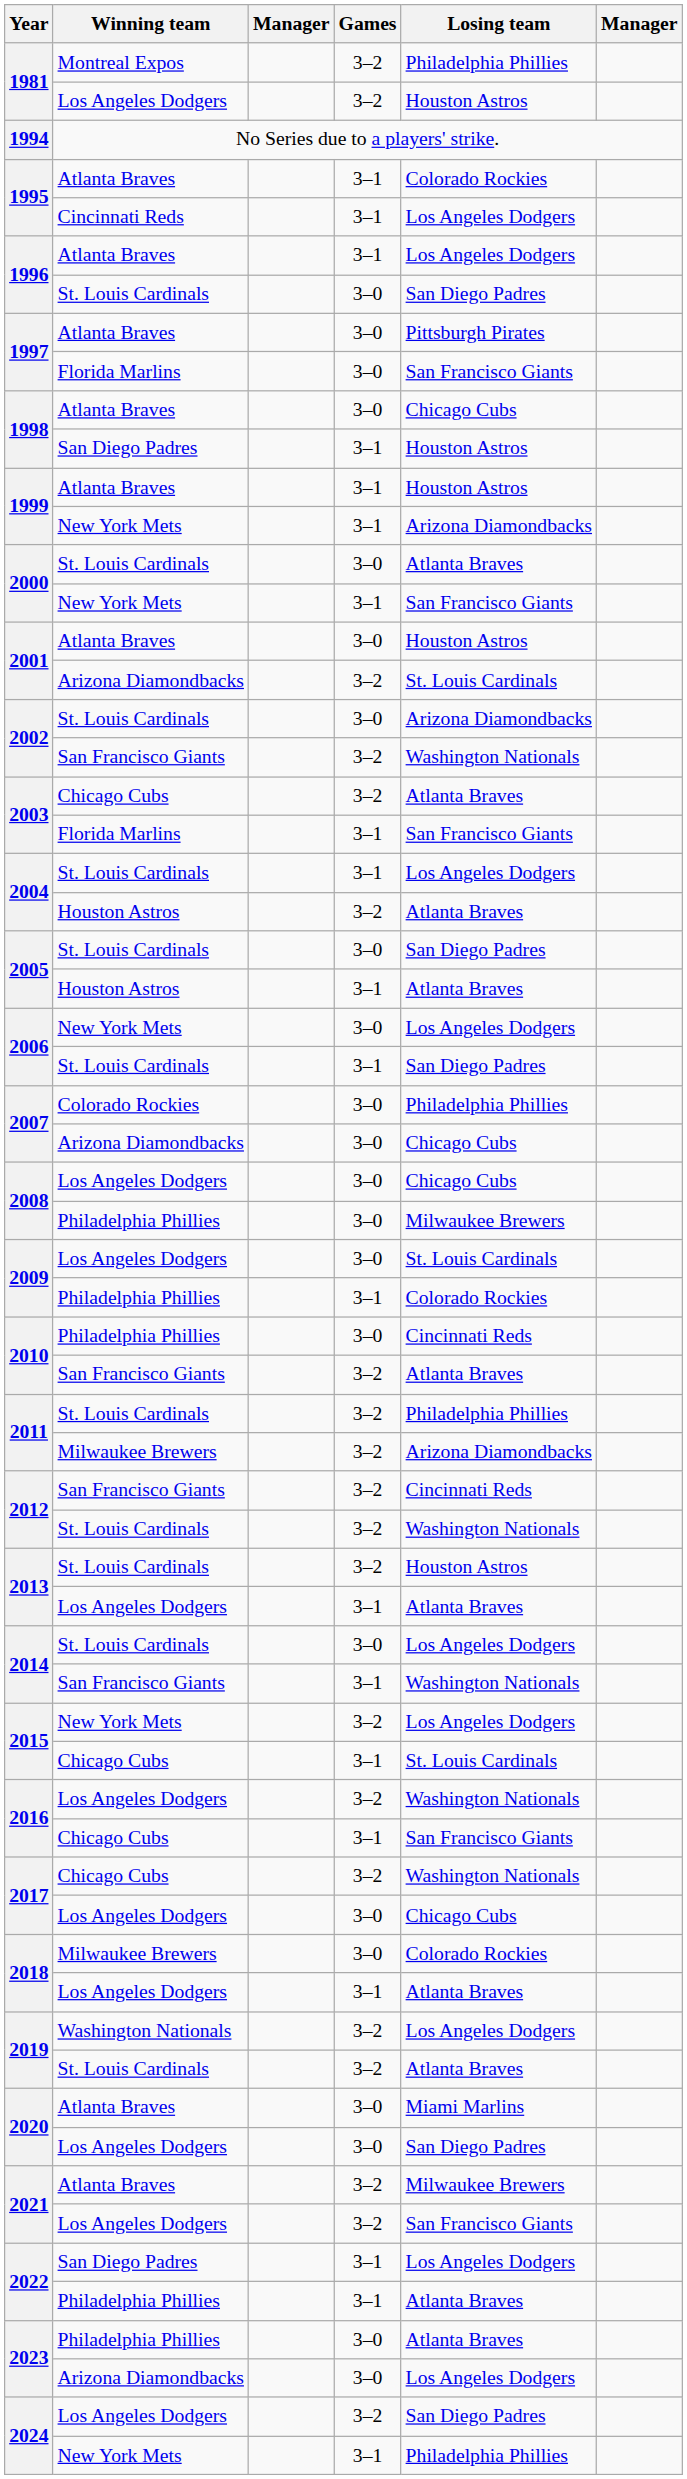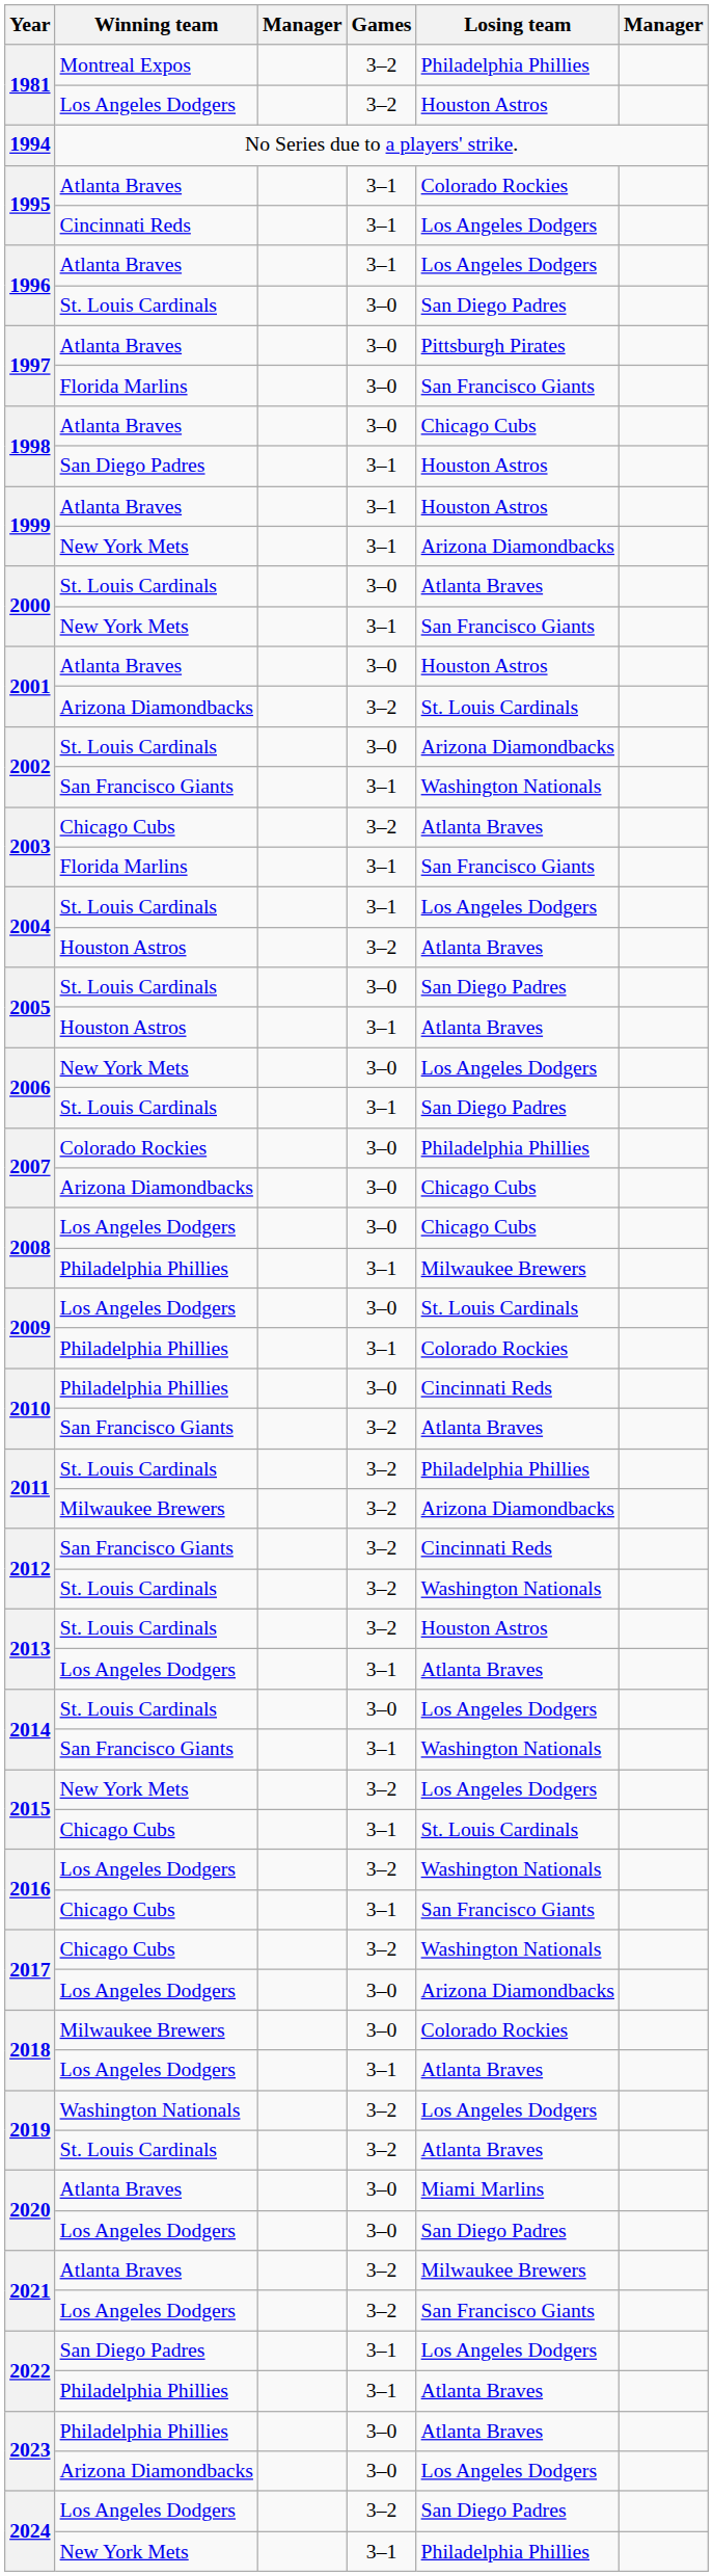2002 / San Francisco Giants | Games: 3–2 -> 3–1
2008 / Philadelphia Phillies | Games: 3–0 -> 3–1
2017 / Los Angeles Dodgers | Losing team: Chicago Cubs -> Arizona Diamondbacks
